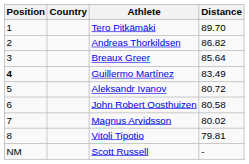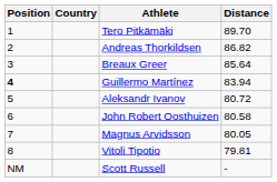Guillermo Martínez | Distance: 83.49 -> 83.94
Magnus Arvidsson | Distance: 80.02 -> 80.05
